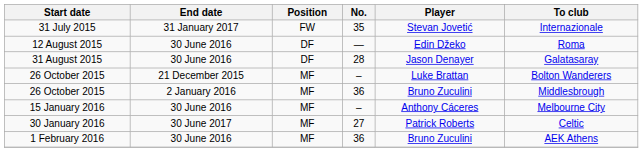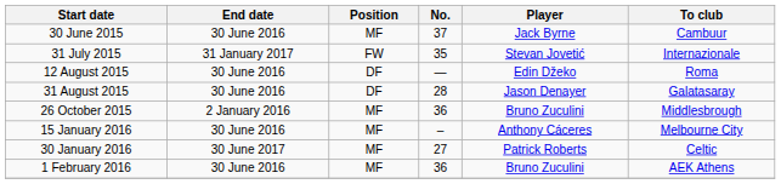+ row: 30 June 2015 | 30 June 2016 | MF | 37 | Jack Byrne | Cambuur
- row: 26 October 2015 | 21 December 2015 | MF | – | Luke Brattan | Bolton Wanderers
